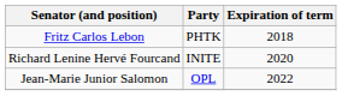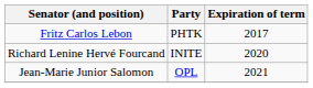Fritz Carlos Lebon | Expiration of term: 2018 -> 2017
Jean-Marie Junior Salomon | Expiration of term: 2022 -> 2021
